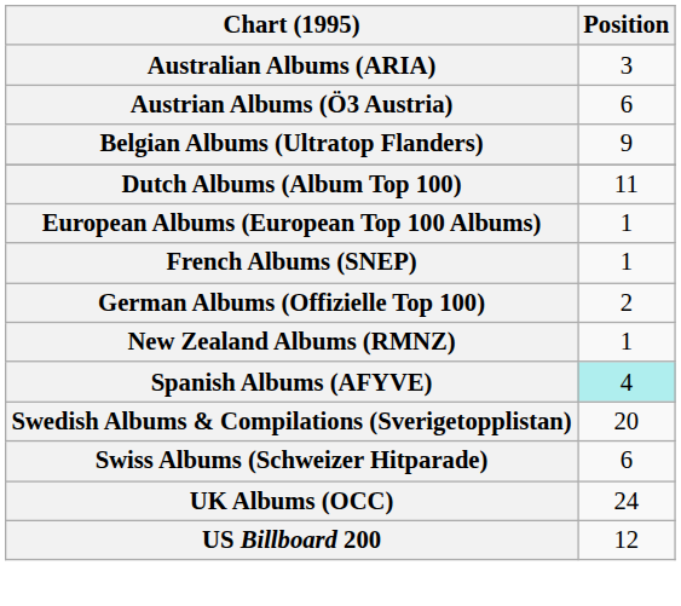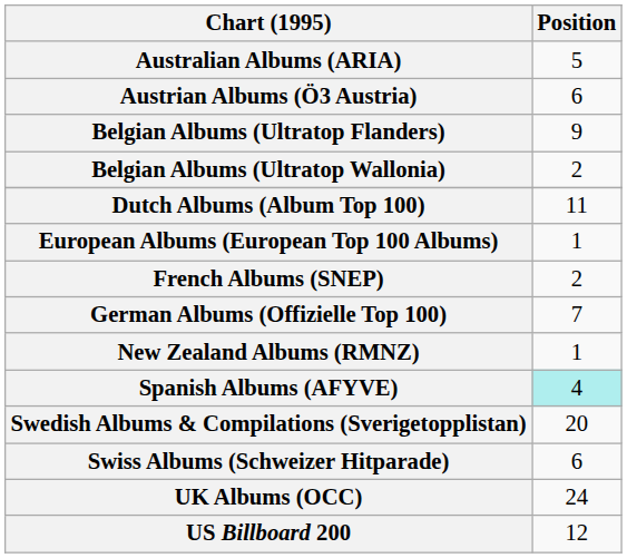Australian Albums (ARIA) | Position: 3 -> 5
+ row: Belgian Albums (Ultratop Wallonia) | 2
French Albums (SNEP) | Position: 1 -> 2
German Albums (Offizielle Top 100) | Position: 2 -> 7
